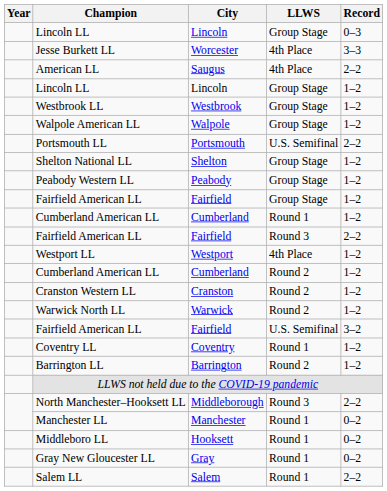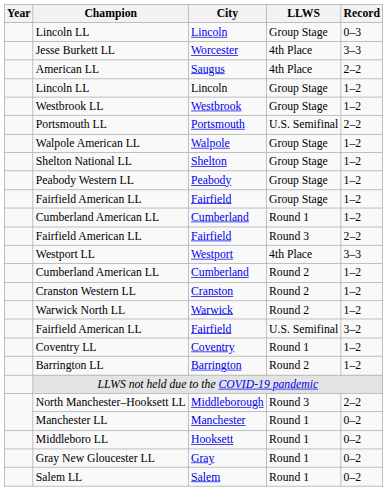rows swapped: Portsmouth LL <-> Walpole American LL
Westport LL | Record: 1–2 -> 3–3
Salem LL | Record: 2–2 -> 0–2
